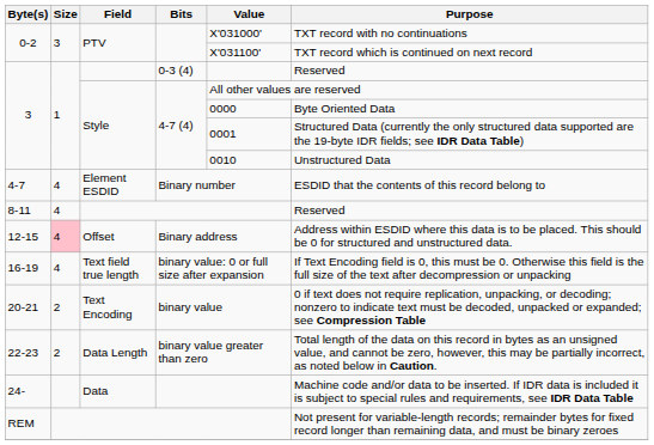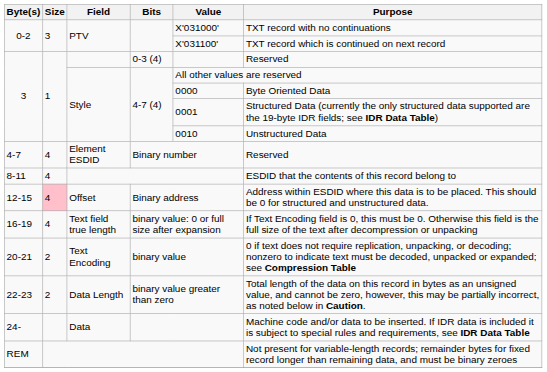4-7 | column 6: ESDID that the contents of this record belong to -> Reserved
8-11 | column 6: Reserved -> ESDID that the contents of this record belong to
